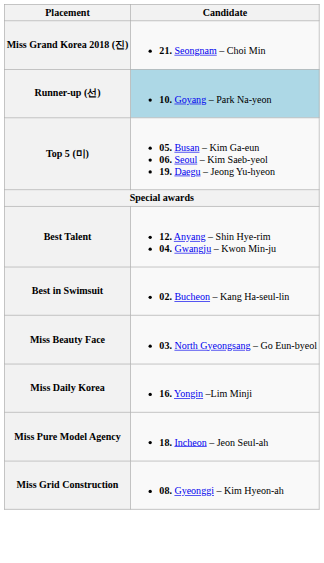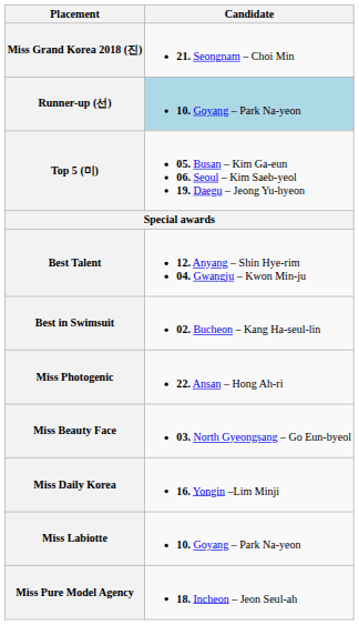+ row: Miss Photogenic | 22. Ansan – Hong Ah-ri
+ row: Miss Labiotte | 10. Goyang – Park Na-yeon
- row: Miss Grid Construction | 08. Gyeonggi – Kim Hyeon-ah
